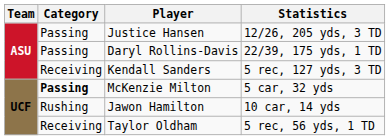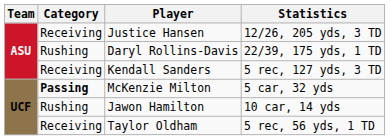Justice Hansen | Category: Passing -> Receiving
Daryl Rollins-Davis | Category: Passing -> Rushing
